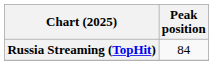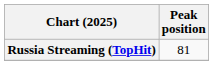Russia Streaming (TopHit) | Peak position: 84 -> 81
